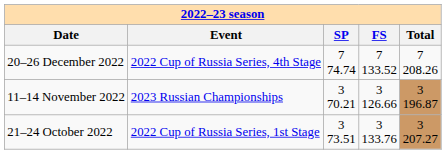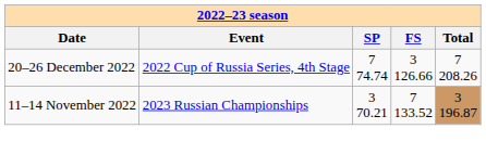20–26 December 2022 | column 4: 7 133.52 -> 3 126.66
11–14 November 2022 | column 4: 3 126.66 -> 7 133.52
- row: 21–24 October 2022 | 2022 Cup of Russia Series, 1st Stage | 3 73.51 | 3 133.76 | 3 207.27
